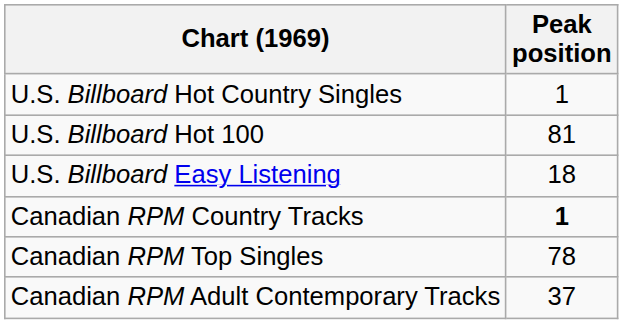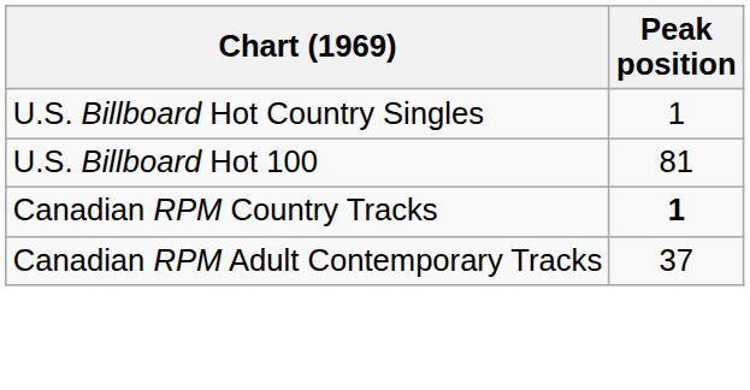- row: U.S. Billboard Easy Listening | 18
- row: Canadian RPM Top Singles | 78
